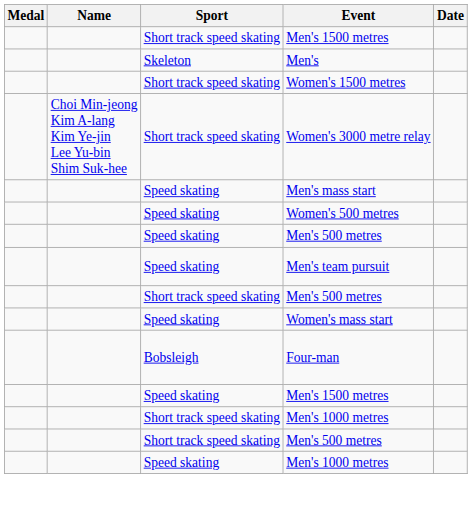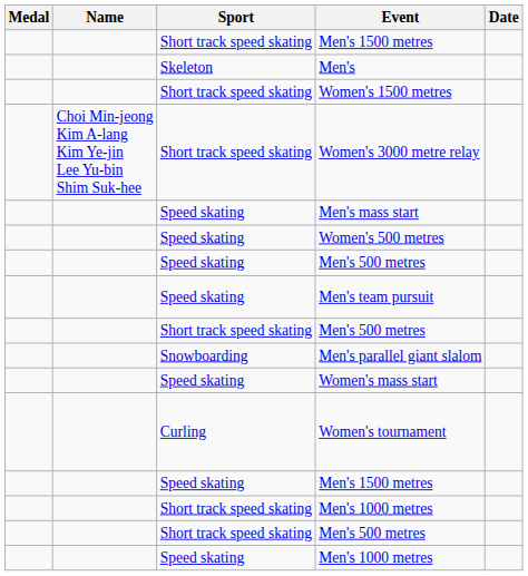+ row: Snowboarding | Men's parallel giant slalom
+ row: Curling | Women's tournament
- row: Bobsleigh | Four-man
